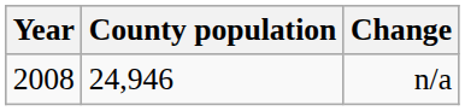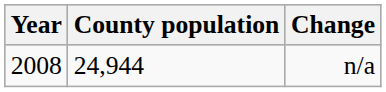n/a | County population: 24,946 -> 24,944
